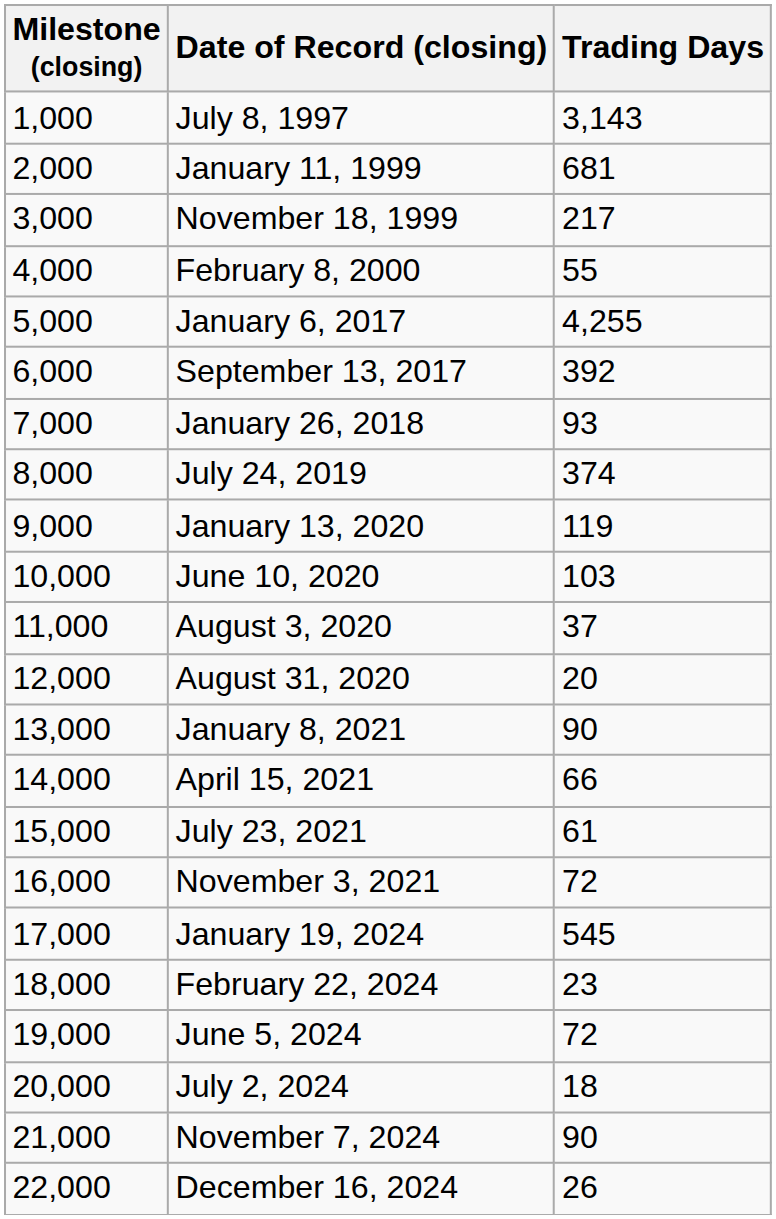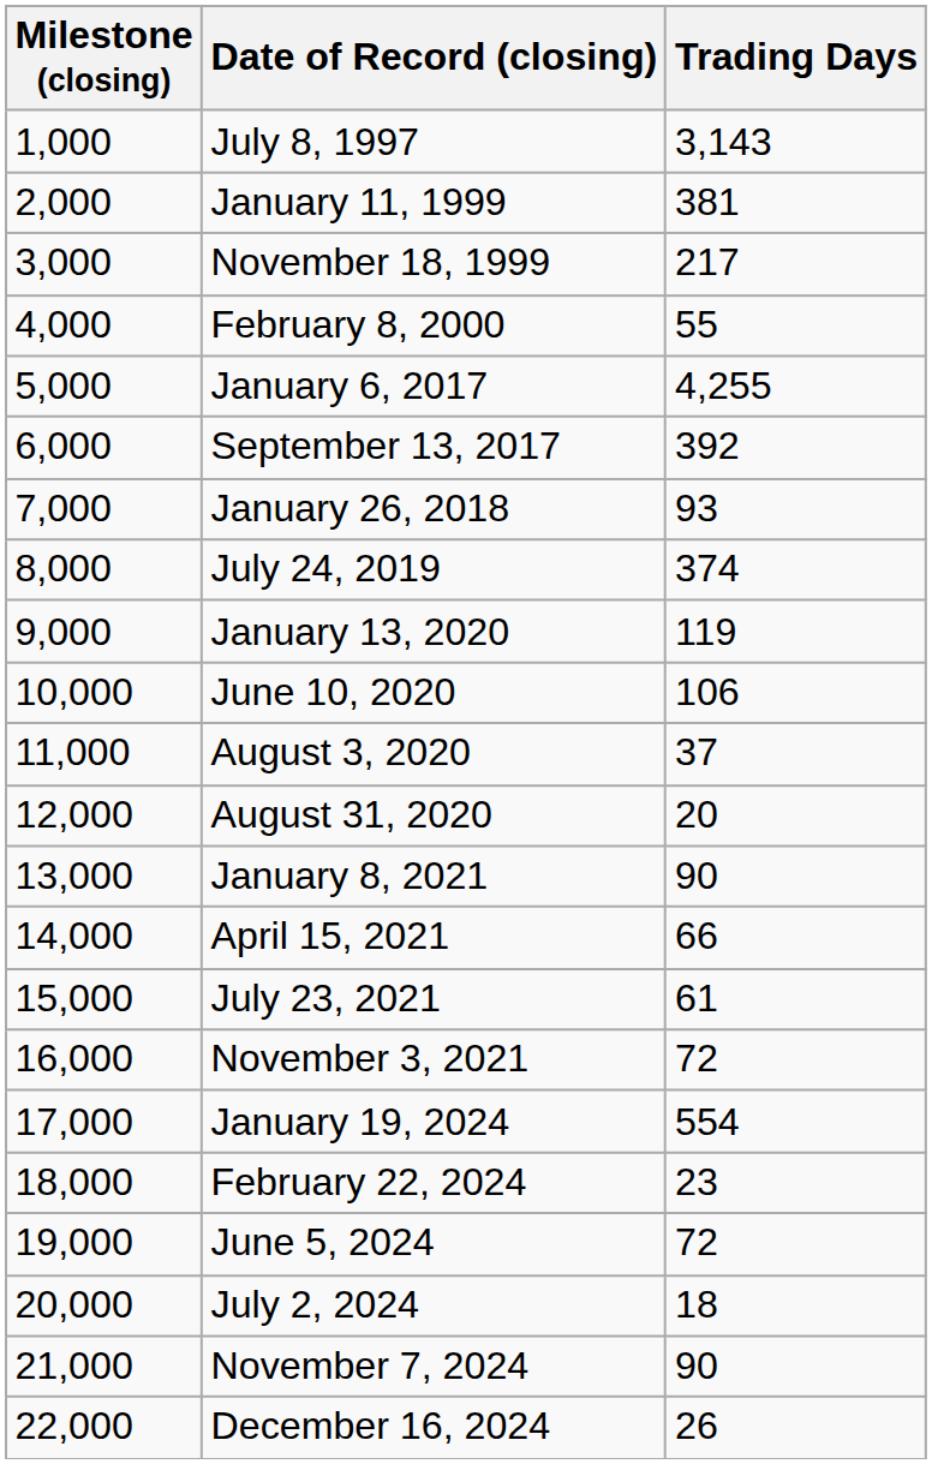January 11, 1999 | Trading Days: 681 -> 381
June 10, 2020 | Trading Days: 103 -> 106
January 19, 2024 | Trading Days: 545 -> 554
